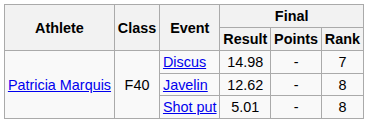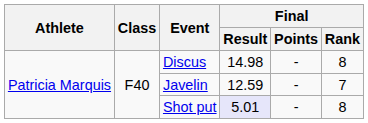Discus | Final / Rank: 7 -> 8
Javelin | Final / Result: 12.62 -> 12.59
Javelin | Final / Rank: 8 -> 7
Shot put | Final / Result: no background -> lavender background
